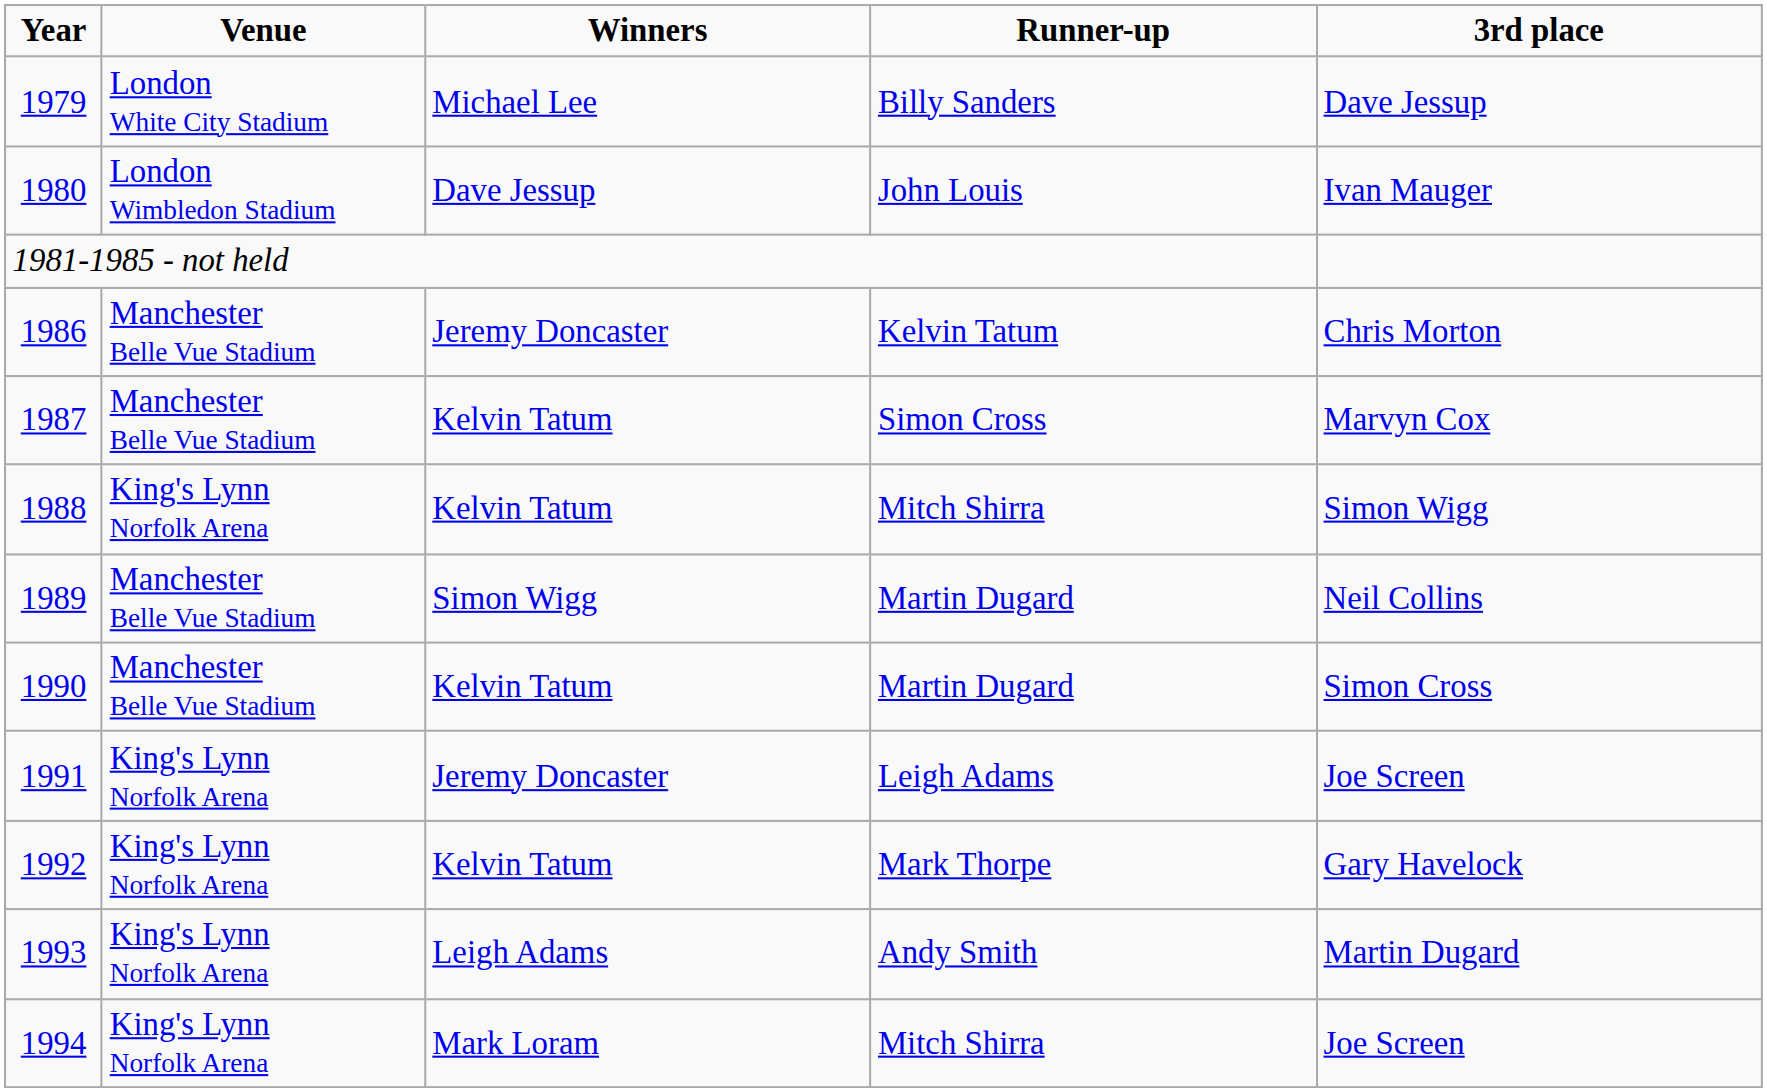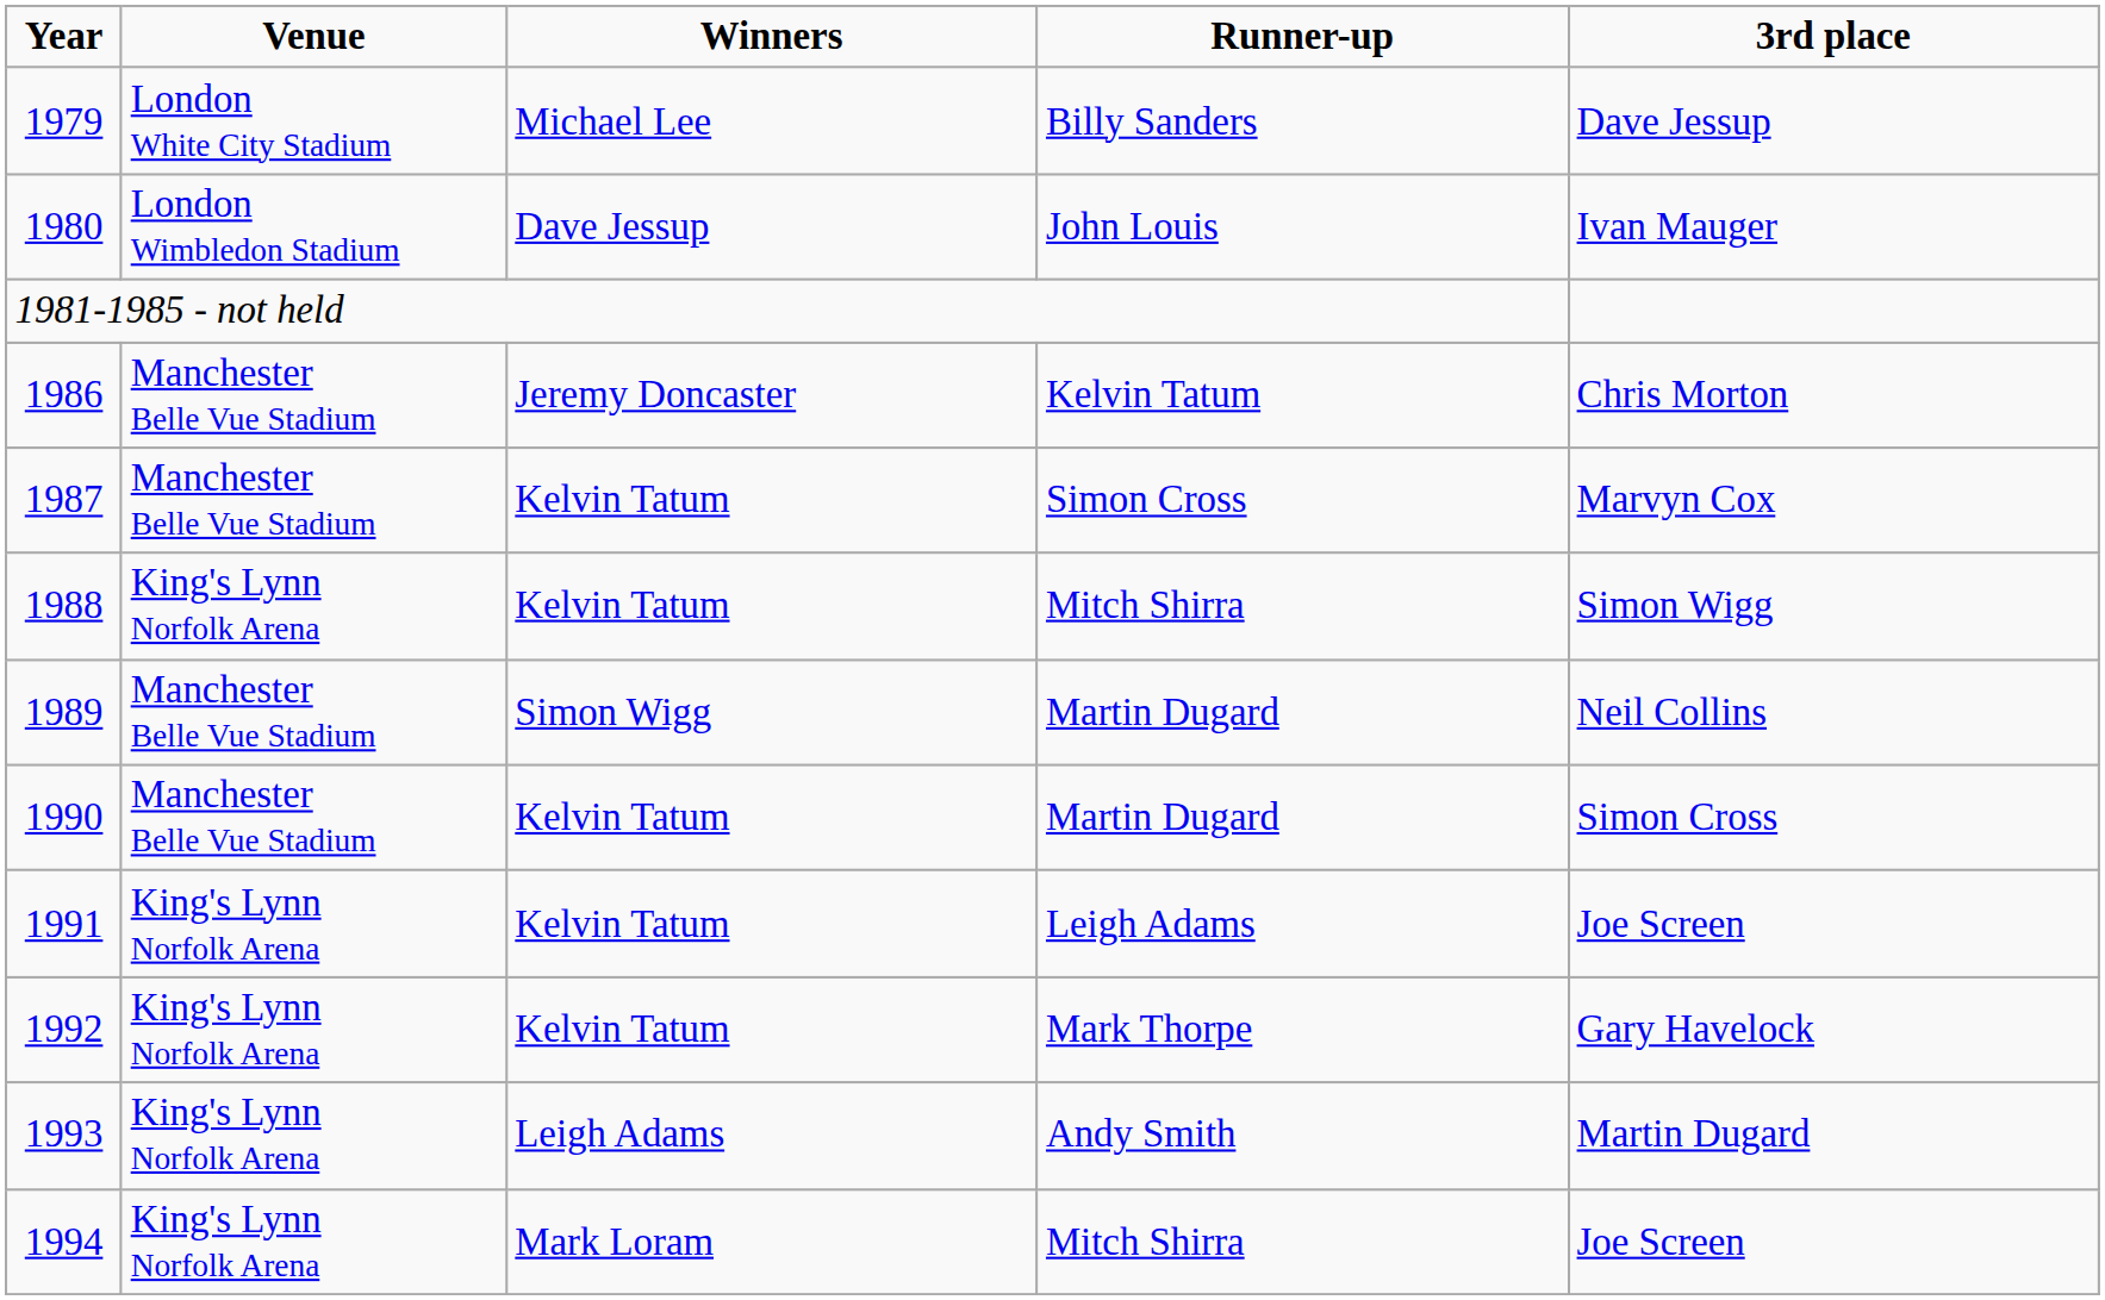1991 | Winners: Jeremy Doncaster -> Kelvin Tatum
